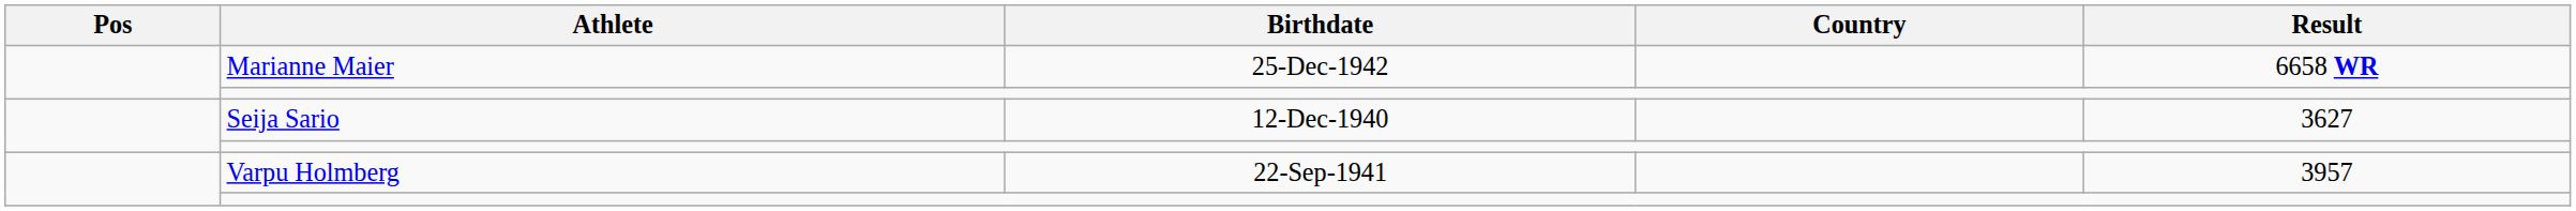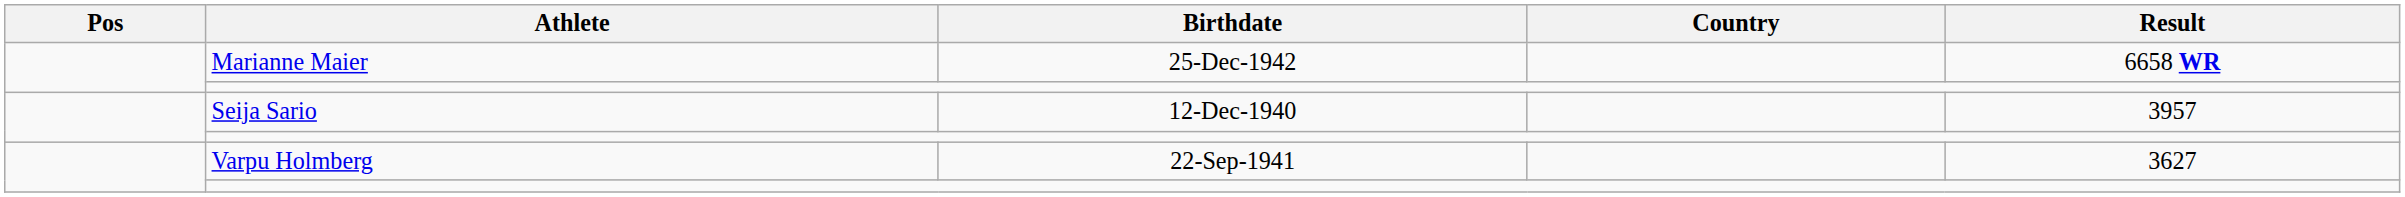Seija Sario | Result: 3627 -> 3957
Varpu Holmberg | Result: 3957 -> 3627
